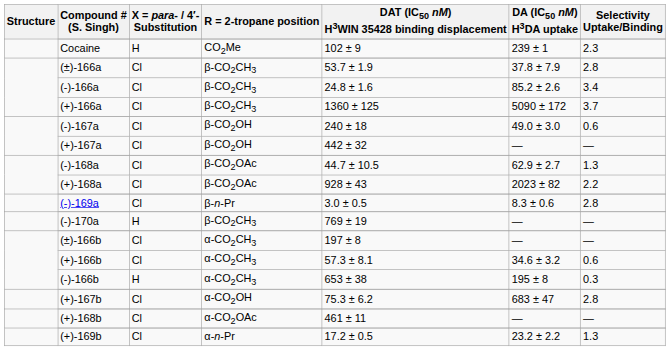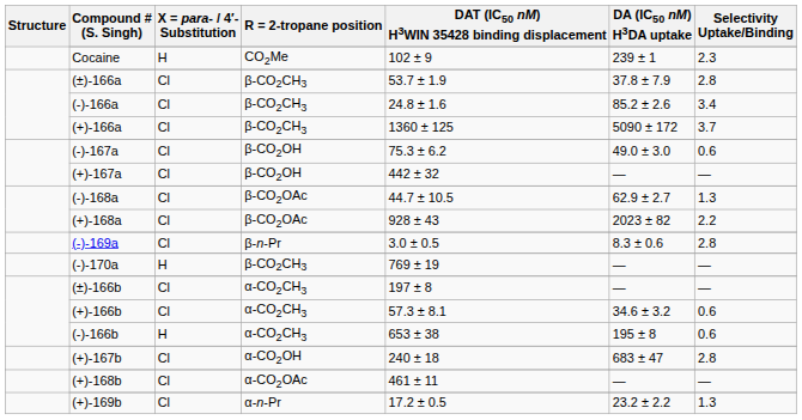(-)-167a | DAT (IC50 nM) H3WIN 35428 binding displacement: 240 ± 18 -> 75.3 ± 6.2
(-)-166b | Selectivity Uptake/Binding: 0.3 -> 0.6
(+)-167b | DAT (IC50 nM) H3WIN 35428 binding displacement: 75.3 ± 6.2 -> 240 ± 18
